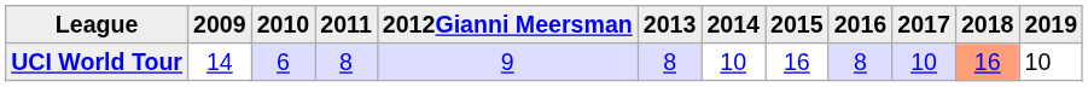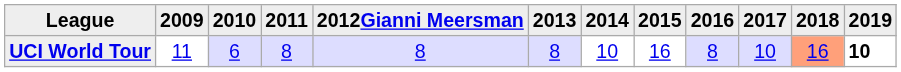UCI World Tour | 2009: 14 -> 11
UCI World Tour | 2012Gianni Meersman: 9 -> 8
UCI World Tour | 2019: normal -> bold
